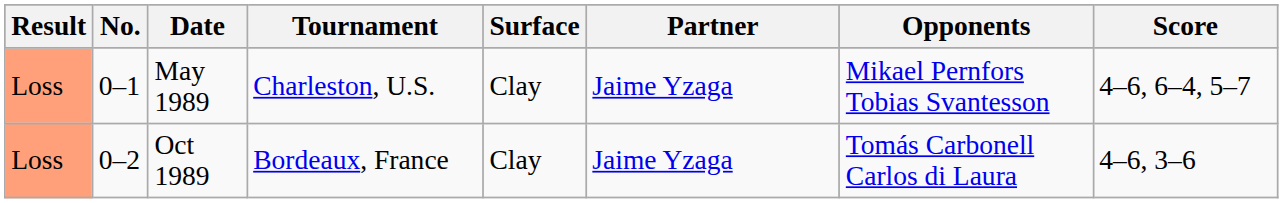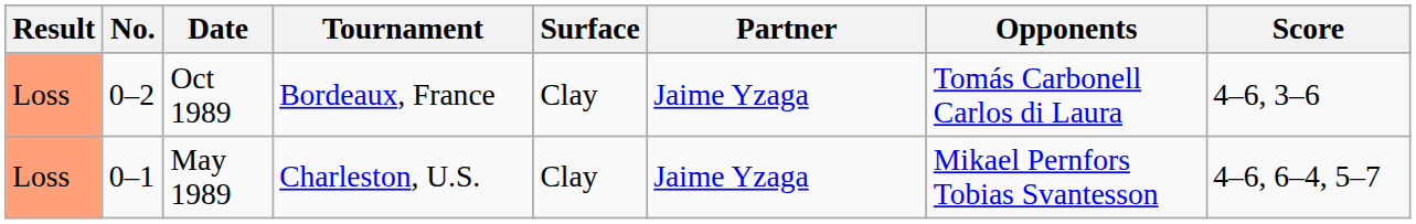rows swapped: May 1989 <-> Oct 1989
